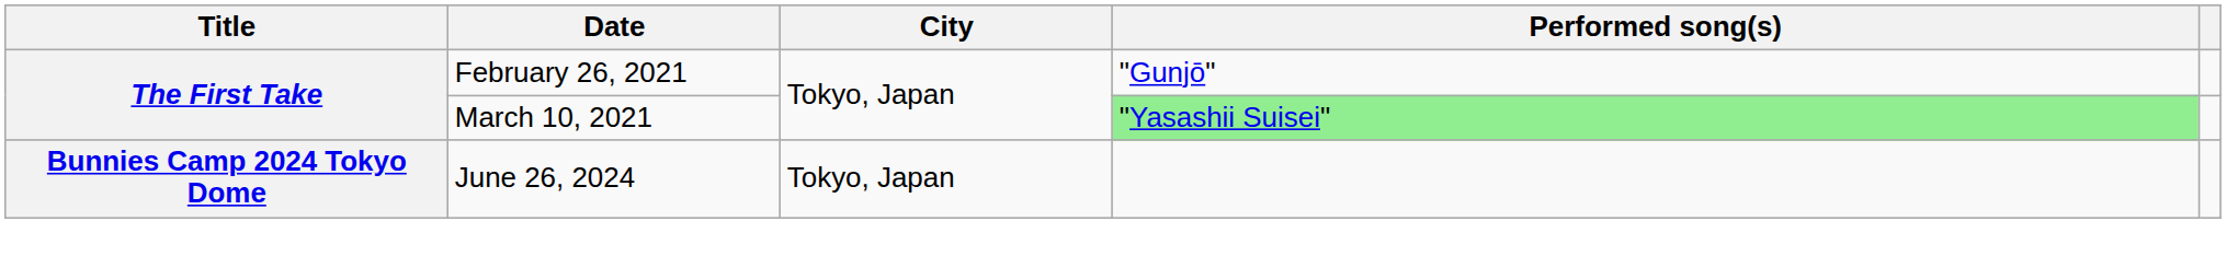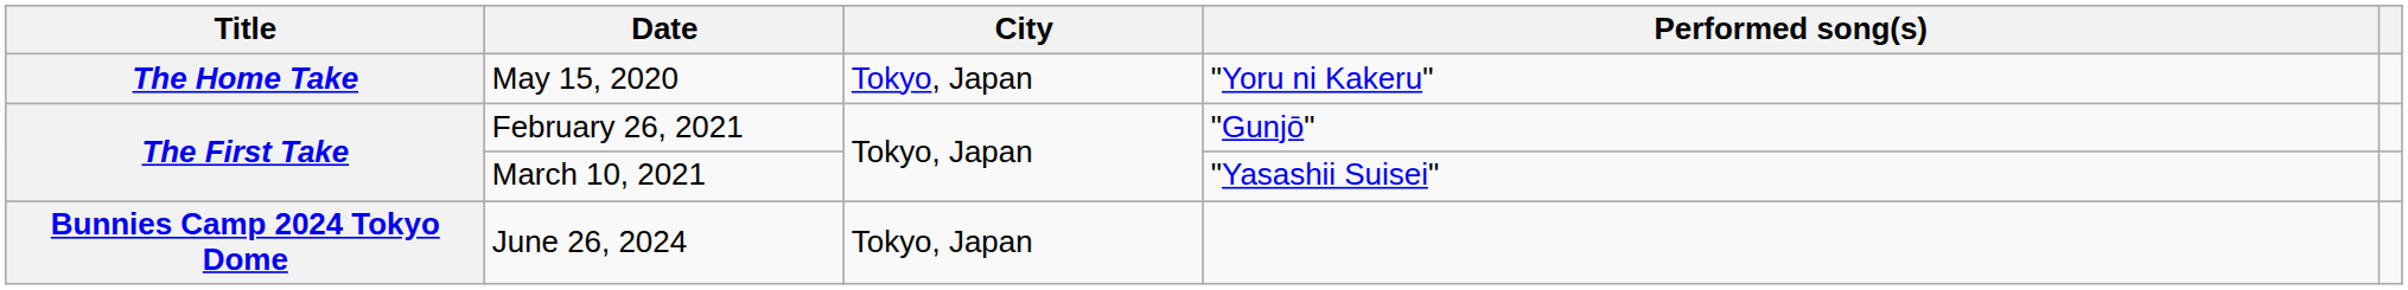+ row: The Home Take | May 15, 2020 | Tokyo, Japan | "Yoru ni Kakeru"
March 10, 2021 | Performed song(s): lightgreen background -> no background
